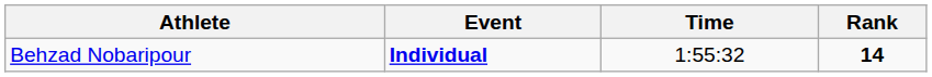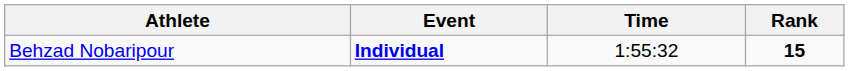Behzad Nobaripour | Rank: 14 -> 15
